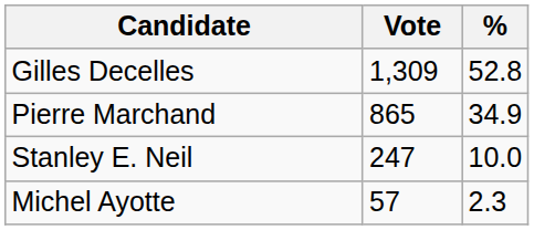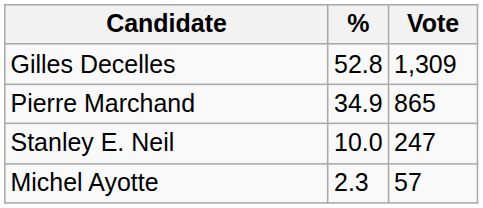columns swapped: Vote <-> %
